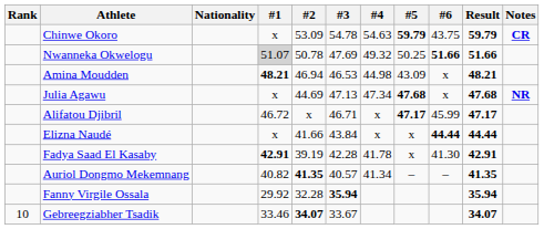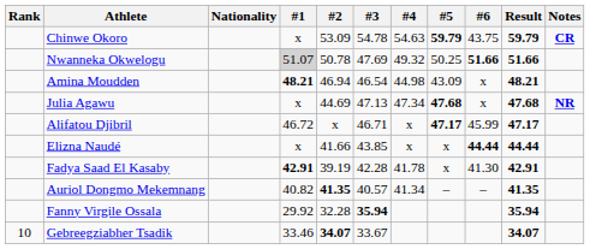Amina Moudden | #3: 46.53 -> 46.54
Elizna Naudé | #3: 43.84 -> 43.85
